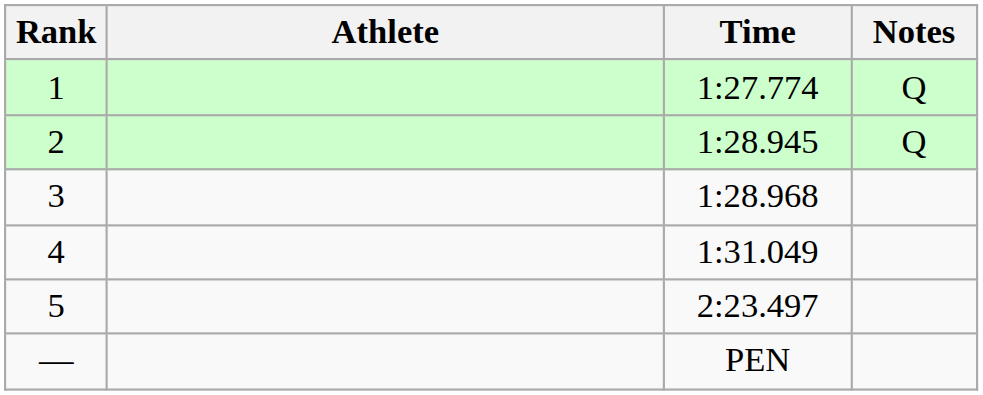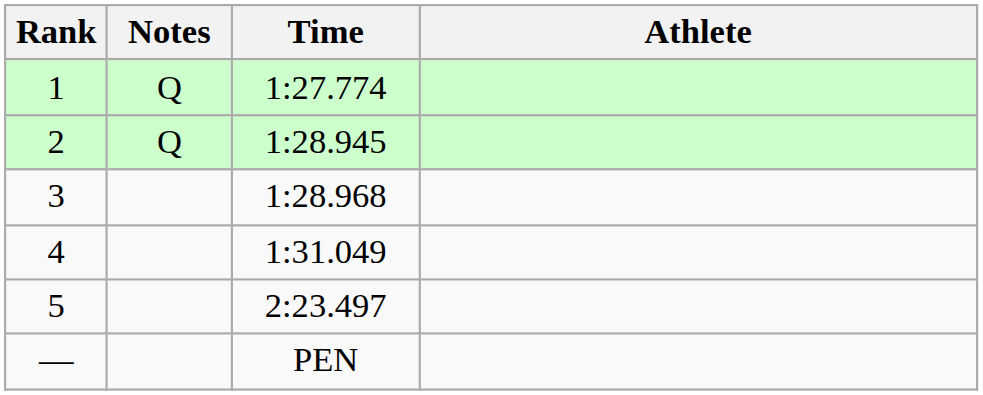columns swapped: Athlete <-> Notes
